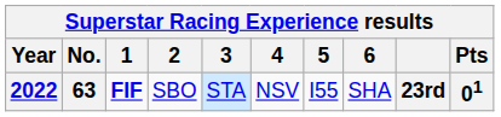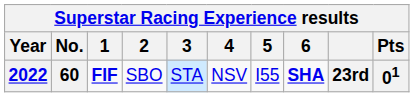2022 | No.: 63 -> 60
2022 | 6: normal -> bold
